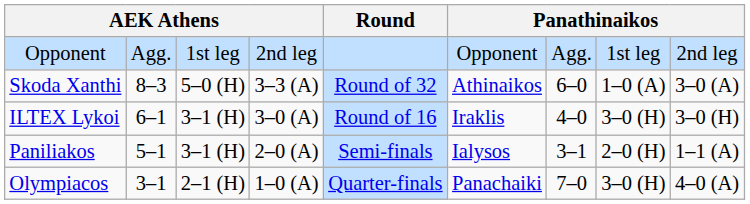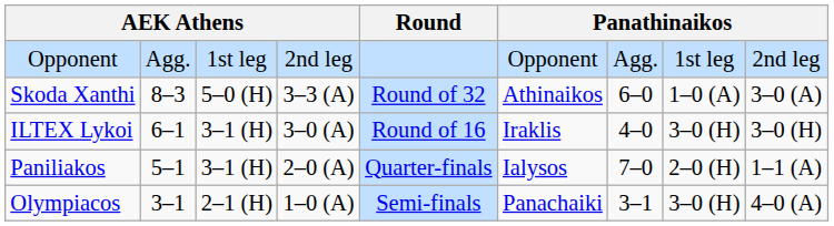Paniliakos | Round: Semi-finals -> Quarter-finals
Paniliakos | column 7: 3–1 -> 7–0
Olympiacos | Round: Quarter-finals -> Semi-finals
Olympiacos | column 7: 7–0 -> 3–1
